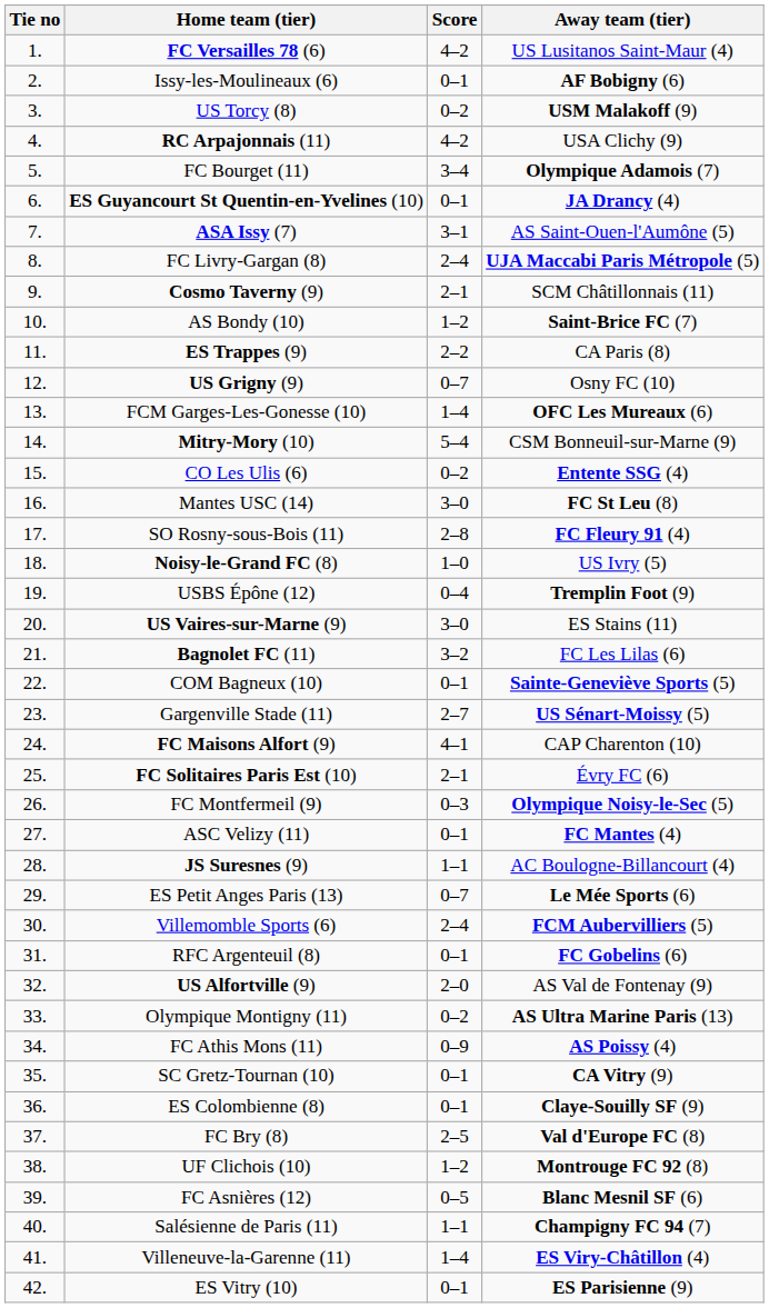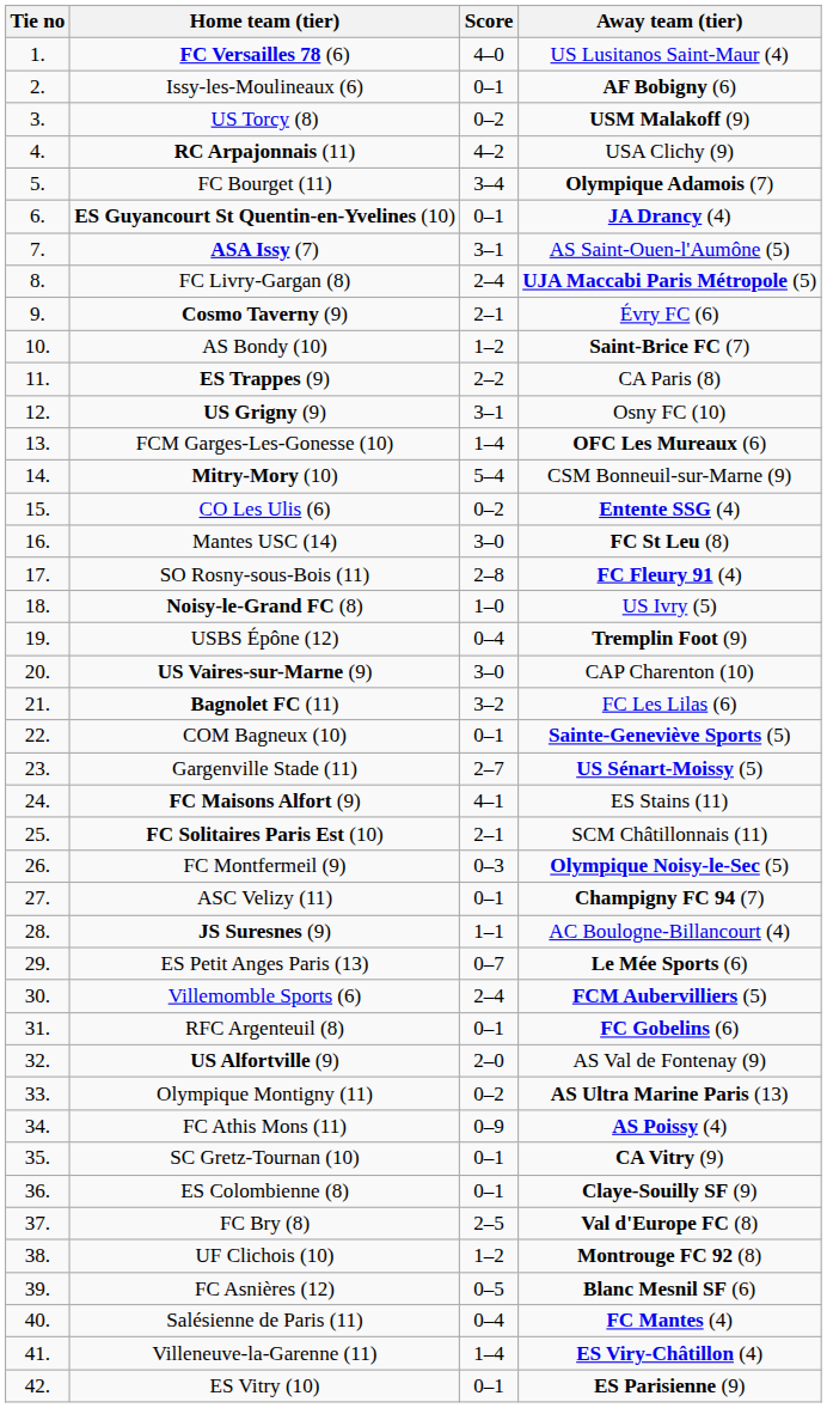FC Versailles 78 (6) | Score: 4–2 -> 4–0
Cosmo Taverny (9) | Away team (tier): SCM Châtillonnais (11) -> Évry FC (6)
US Grigny (9) | Score: 0–7 -> 3–1
US Vaires-sur-Marne (9) | Away team (tier): ES Stains (11) -> CAP Charenton (10)
FC Maisons Alfort (9) | Away team (tier): CAP Charenton (10) -> ES Stains (11)
FC Solitaires Paris Est (10) | Away team (tier): Évry FC (6) -> SCM Châtillonnais (11)
ASC Velizy (11) | Away team (tier): FC Mantes (4) -> Champigny FC 94 (7)
Salésienne de Paris (11) | Score: 1–1 -> 0–4
Salésienne de Paris (11) | Away team (tier): Champigny FC 94 (7) -> FC Mantes (4)
